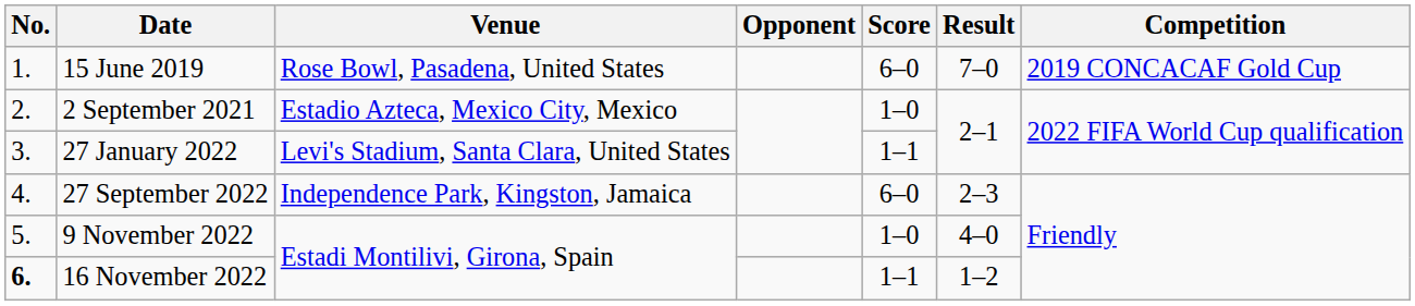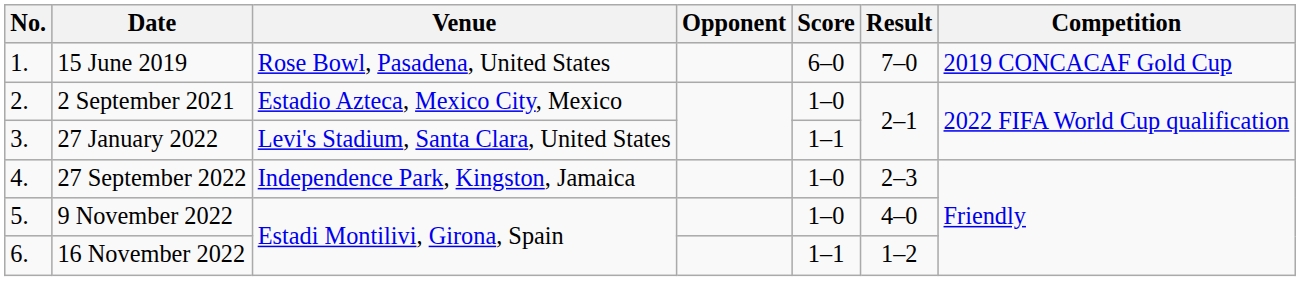27 September 2022 | Score: 6–0 -> 1–0
16 November 2022 | No.: bold -> normal
